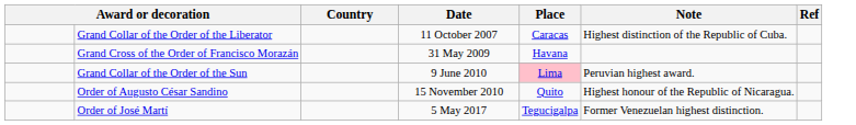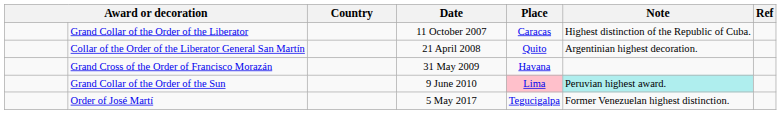+ row: Collar of the Order of the Liberator General San Martín | 21 April 2008 | Quito | Argentinian highest decoration.
Grand Collar of the Order of the Sun | Note: no background -> paleturquoise background
- row: Order of Augusto César Sandino | 15 November 2010 | Quito | Highest honour of the Republic of Nicaragua.
